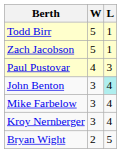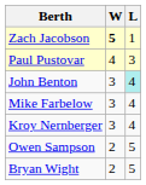- row: Todd Birr | 5 | 1
Zach Jacobson | W: normal -> bold
+ row: Owen Sampson | 2 | 5
